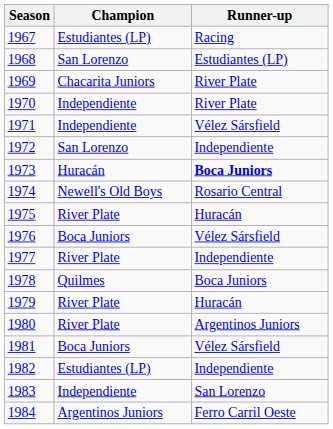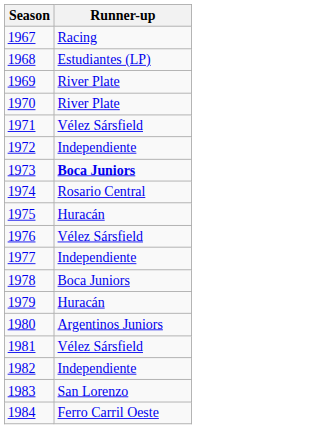- column: Champion | Estudiantes (LP) | San Lorenzo | Chacarita Juniors | Independiente | Independiente | San Lorenzo | Huracán | Newell's Old Boys | River Plate | Boca Juniors | River Plate | Quilmes | River Plate | River Plate | Boca Juniors | Estudiantes (LP) | Independiente | Argentinos Juniors
